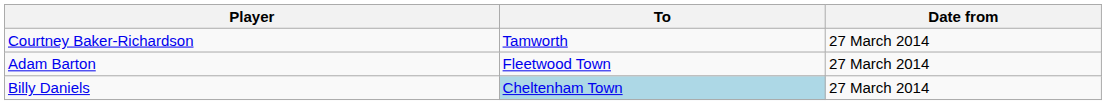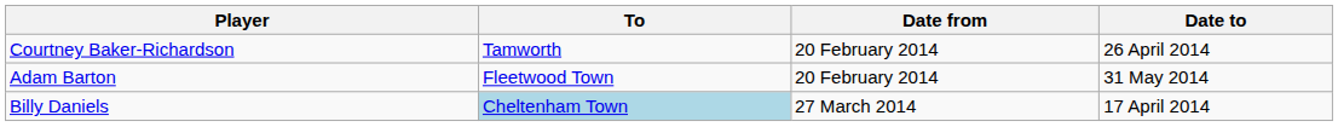+ column: Date to | 26 April 2014 | 31 May 2014 | 17 April 2014
Courtney Baker-Richardson | Date from: 27 March 2014 -> 20 February 2014
Adam Barton | Date from: 27 March 2014 -> 20 February 2014
